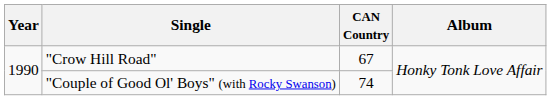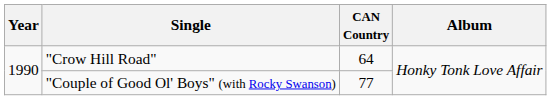"Crow Hill Road" | CAN Country: 67 -> 64
"Couple of Good Ol' Boys" (with Rocky Swanson) | CAN Country: 74 -> 77
